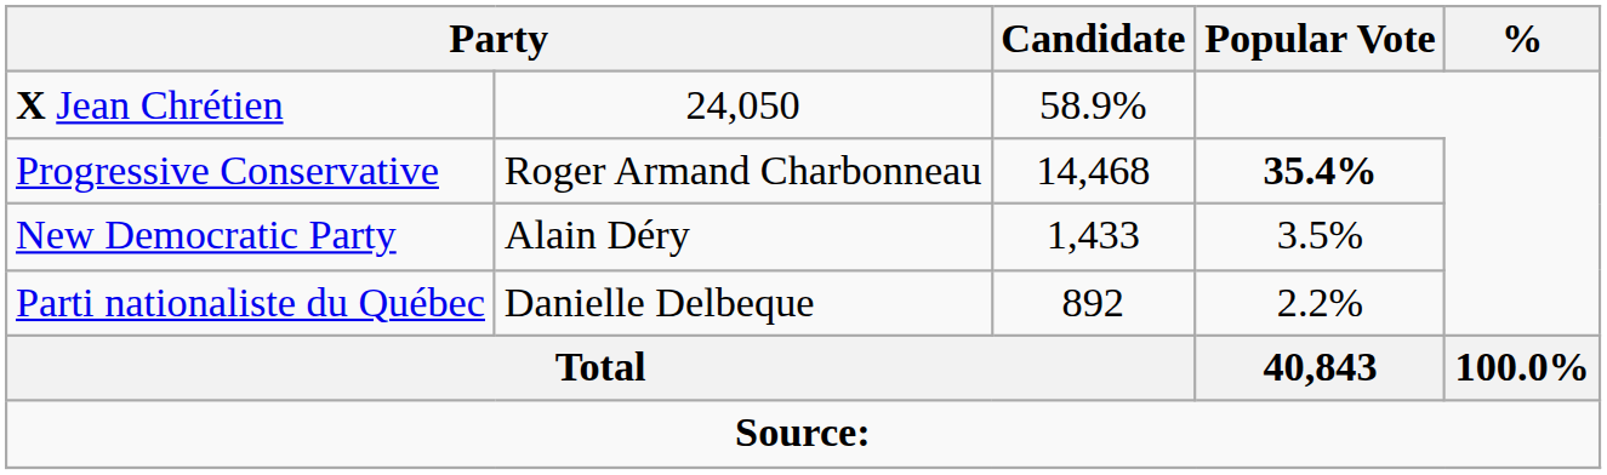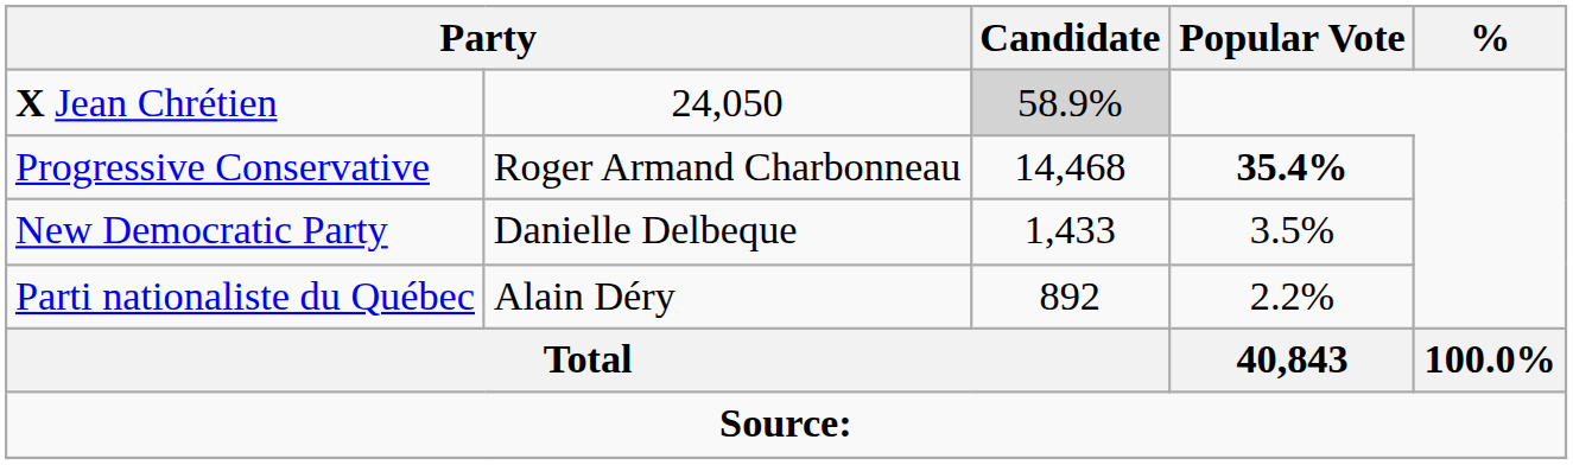X Jean Chrétien | Candidate: no background -> lightgrey background
New Democratic Party | column 2: Alain Déry -> Danielle Delbeque
Parti nationaliste du Québec | column 2: Danielle Delbeque -> Alain Déry
